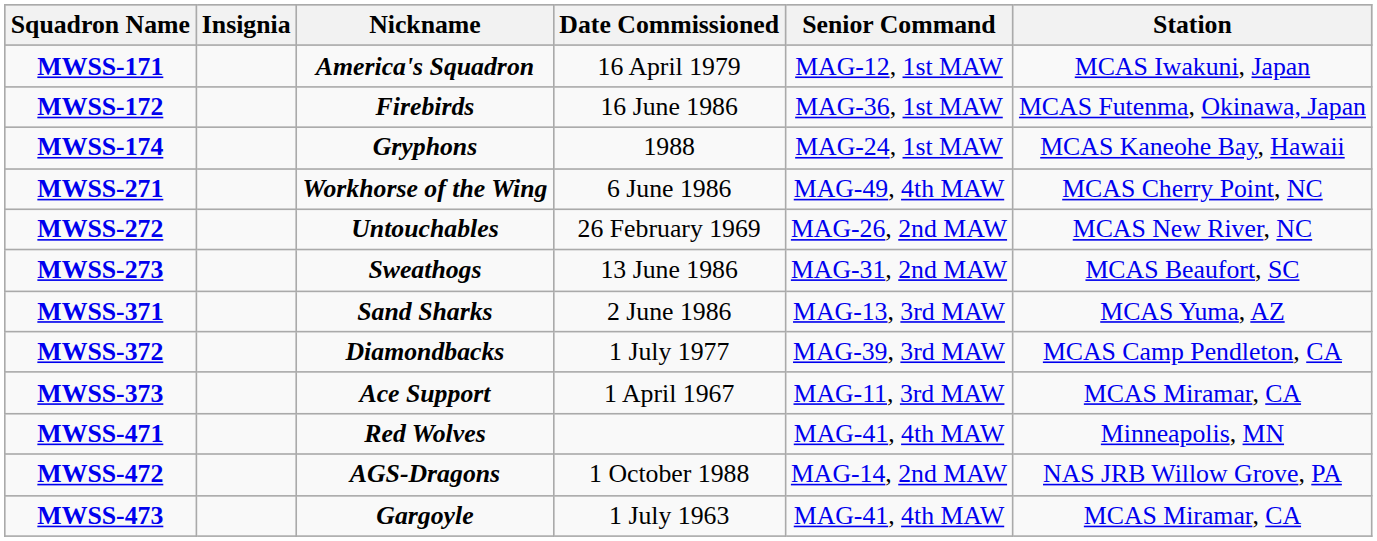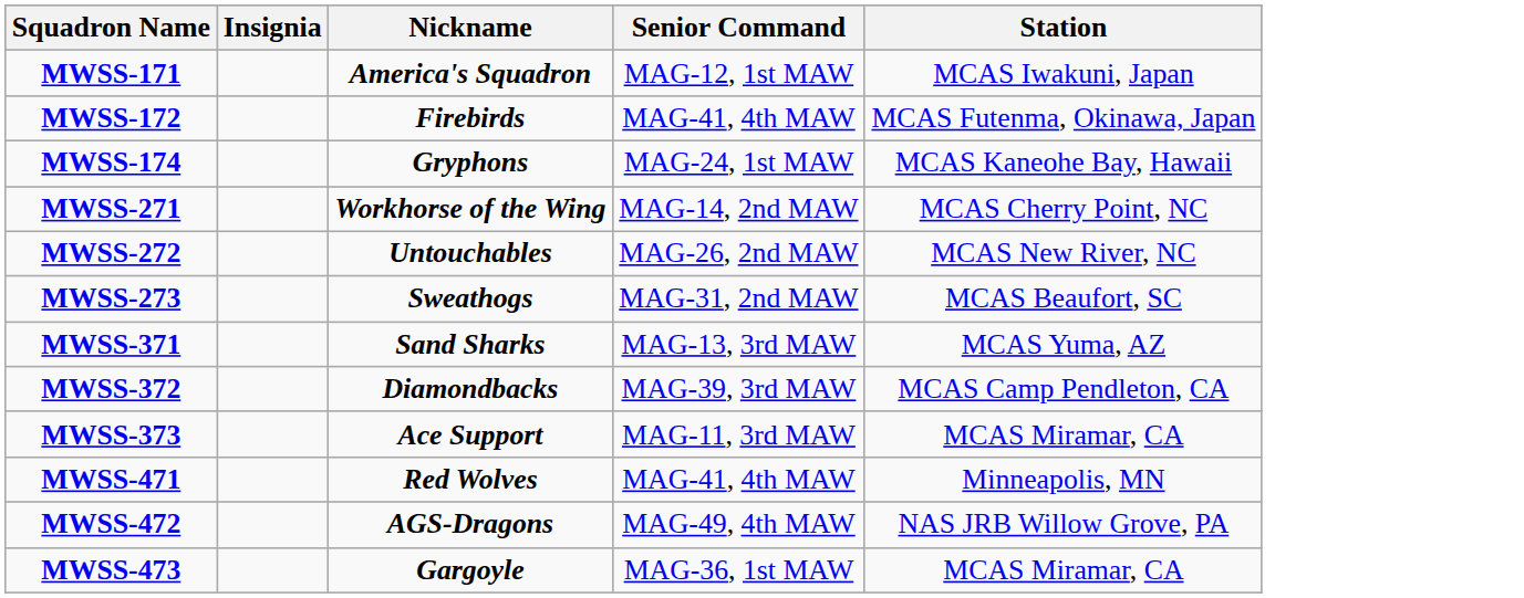- column: Date Commissioned | 16 April 1979 | 16 June 1986 | 1988 | 6 June 1986 | 26 February 1969 | 13 June 1986 | 2 June 1986 | 1 July 1977 | 1 April 1967 | 1 October 1988 | 1 July 1963
MWSS-172 | Senior Command: MAG-36, 1st MAW -> MAG-41, 4th MAW
MWSS-271 | Senior Command: MAG-49, 4th MAW -> MAG-14, 2nd MAW
MWSS-472 | Senior Command: MAG-14, 2nd MAW -> MAG-49, 4th MAW
MWSS-473 | Senior Command: MAG-41, 4th MAW -> MAG-36, 1st MAW
